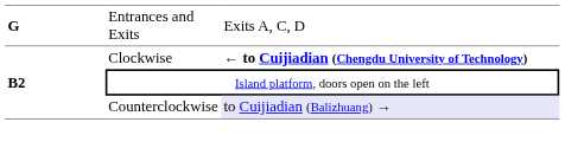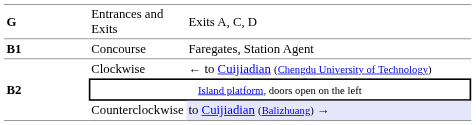+ row: B1 | Concourse | Faregates, Station Agent
Clockwise | column 3: bold -> normal
